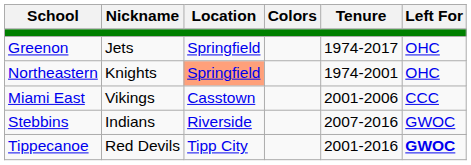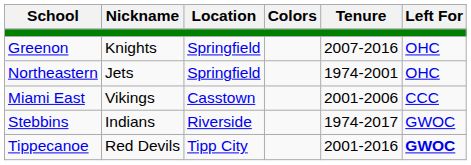Greenon | Nickname: Jets -> Knights
Greenon | Tenure: 1974-2017 -> 2007-2016
Northeastern | Nickname: Knights -> Jets
Northeastern | Location: lightsalmon background -> no background
Stebbins | Tenure: 2007-2016 -> 1974-2017
